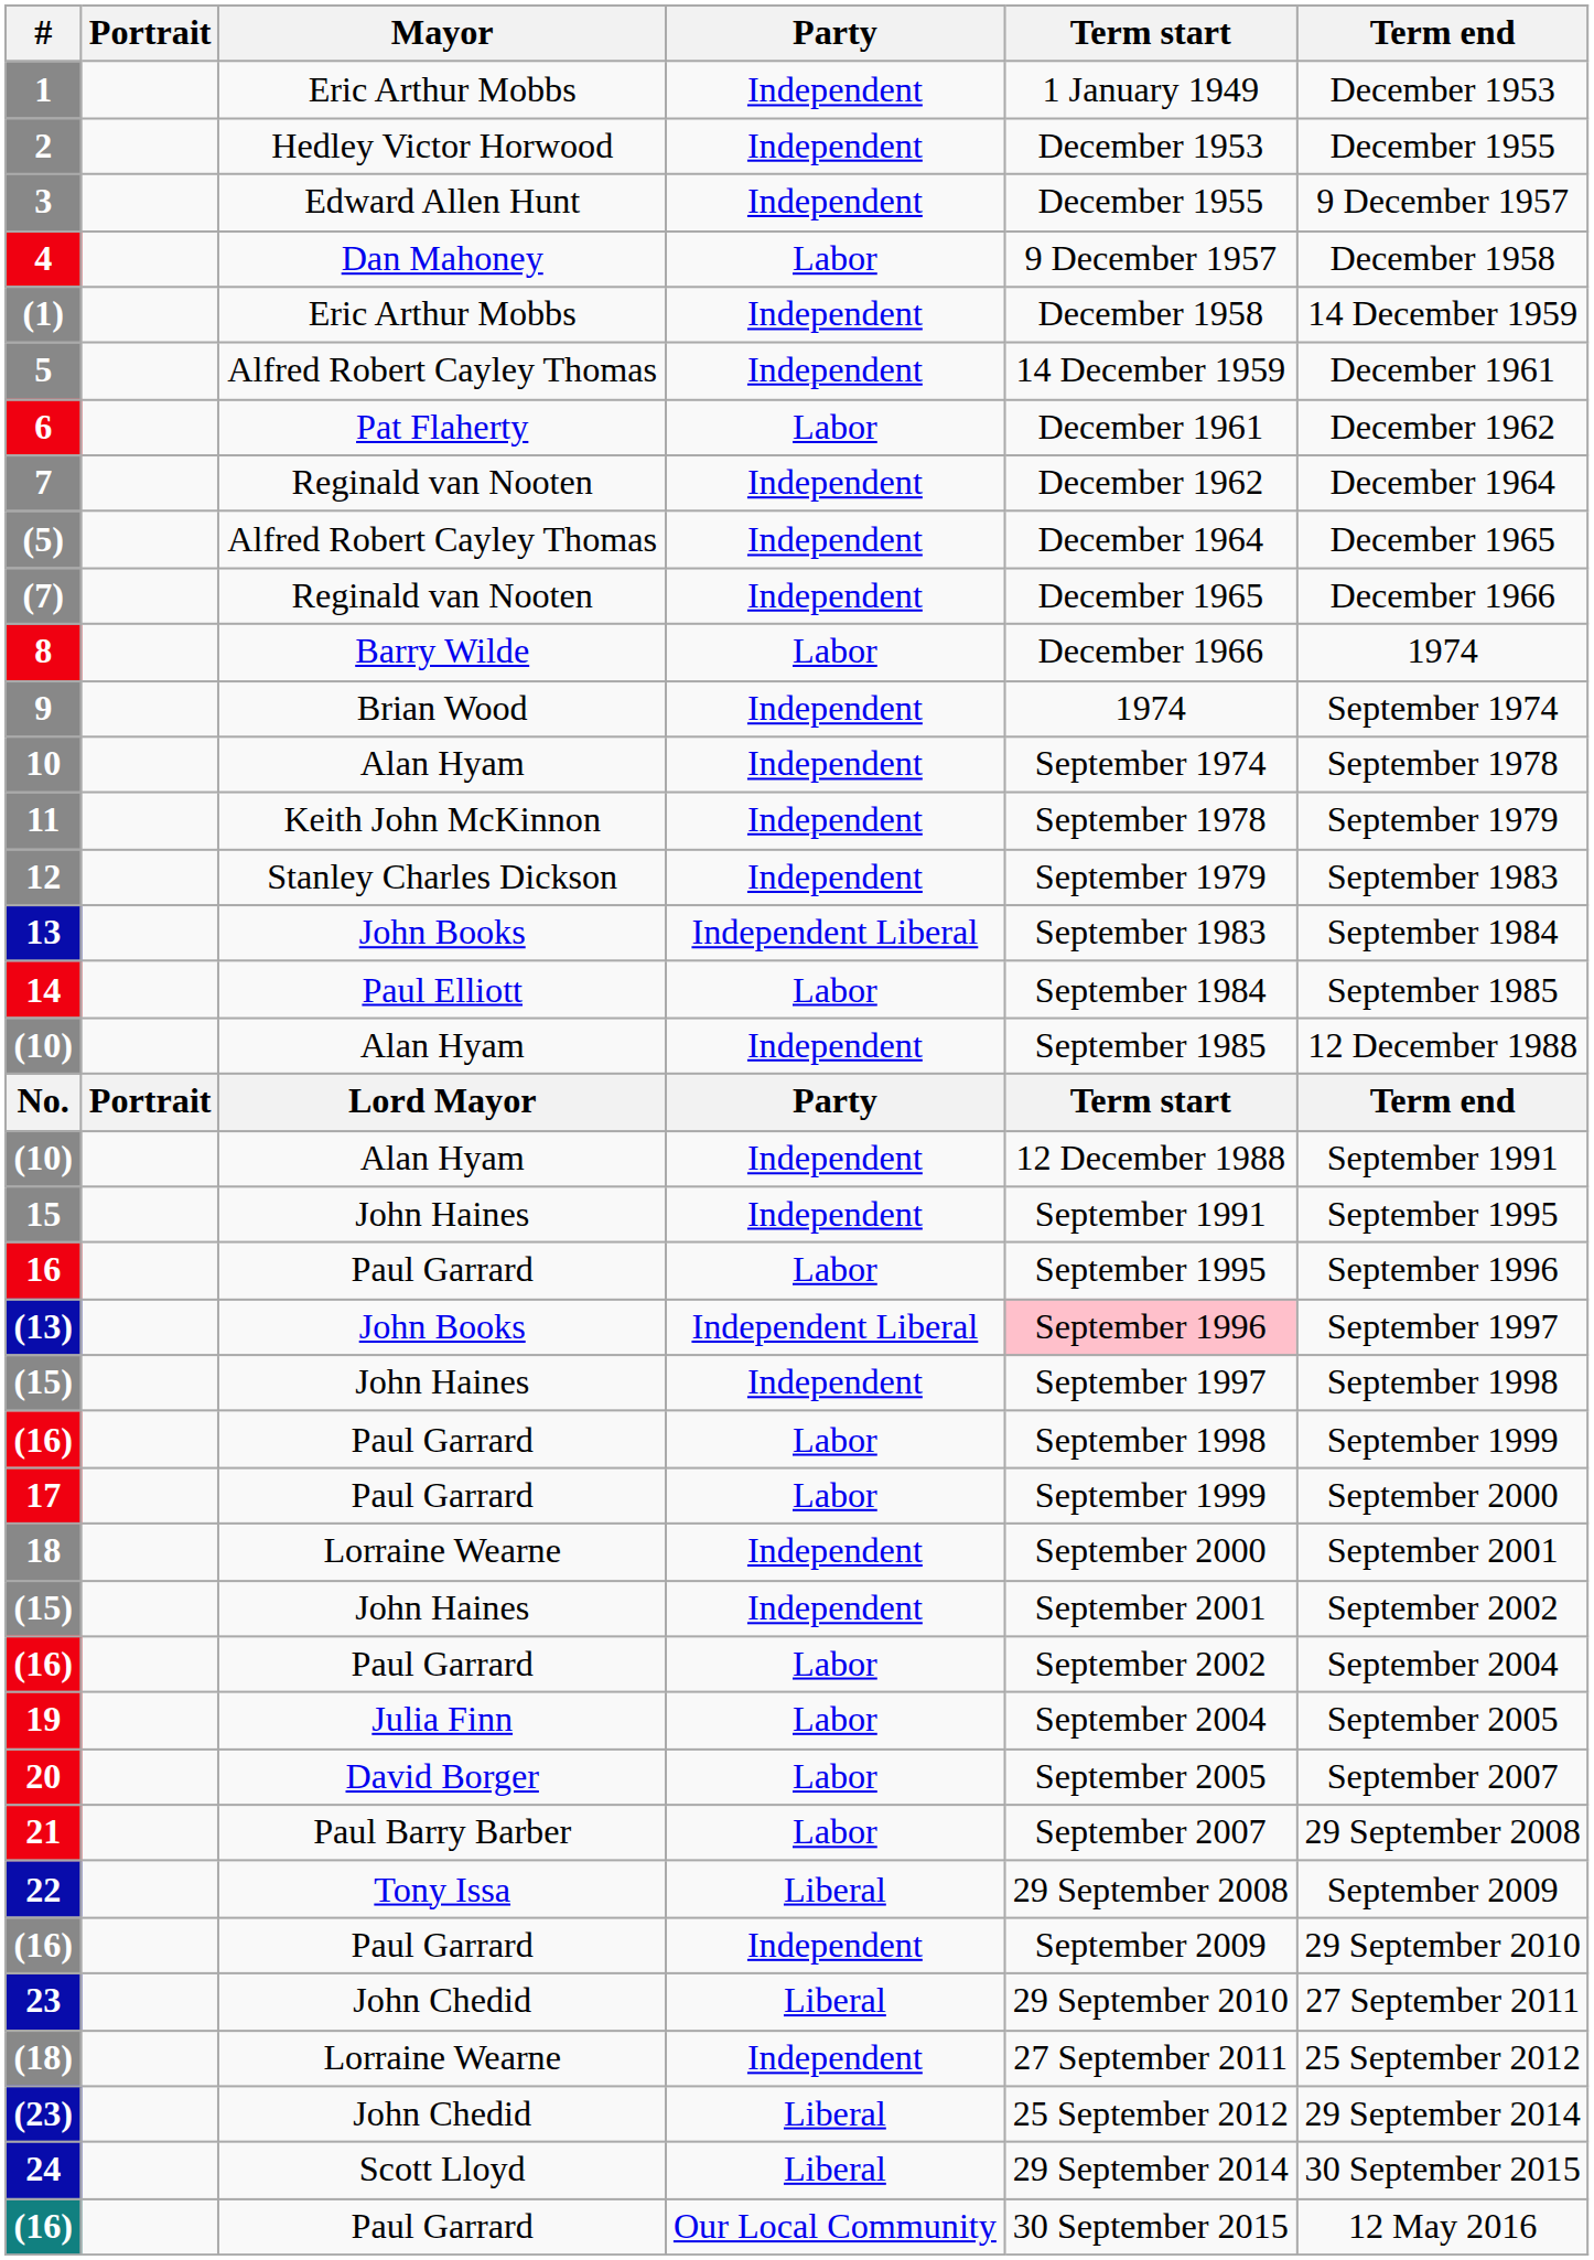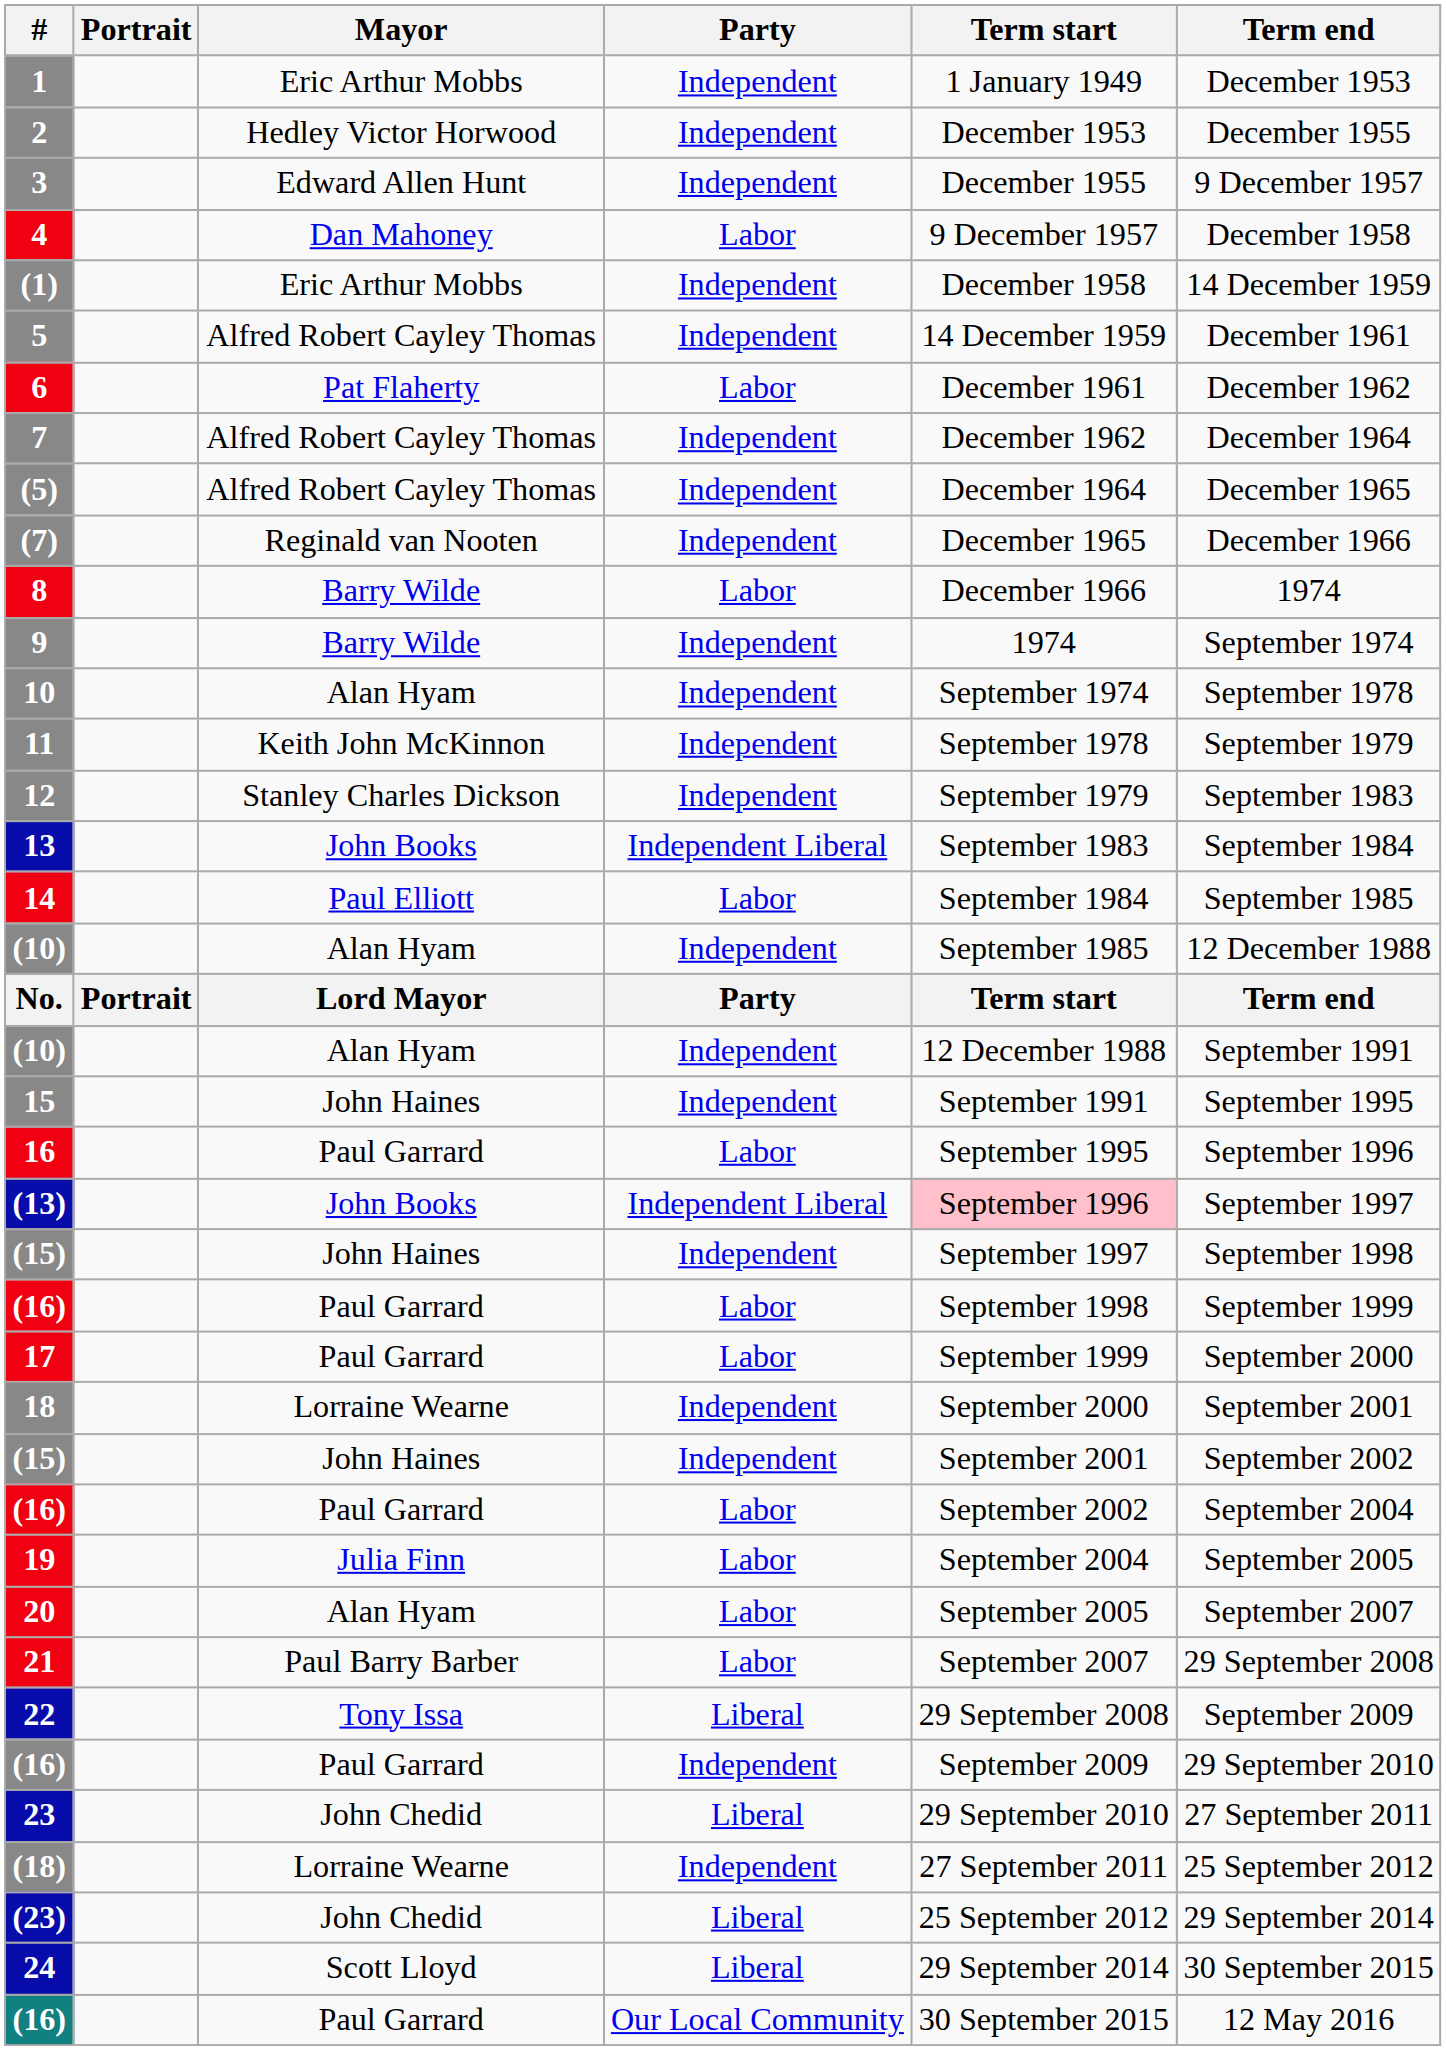7 | Mayor: Reginald van Nooten -> Alfred Robert Cayley Thomas
9 | Mayor: Brian Wood -> Barry Wilde
20 | Mayor: David Borger -> Alan Hyam
